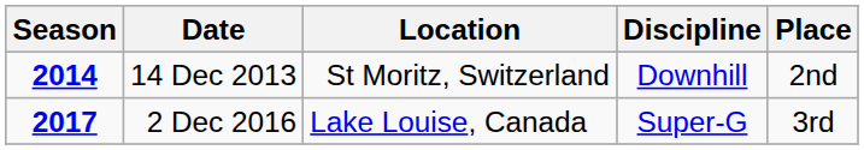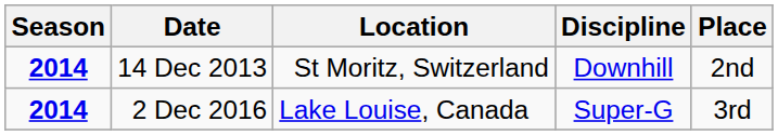2 Dec 2016 | Season: 2017 -> 2014
